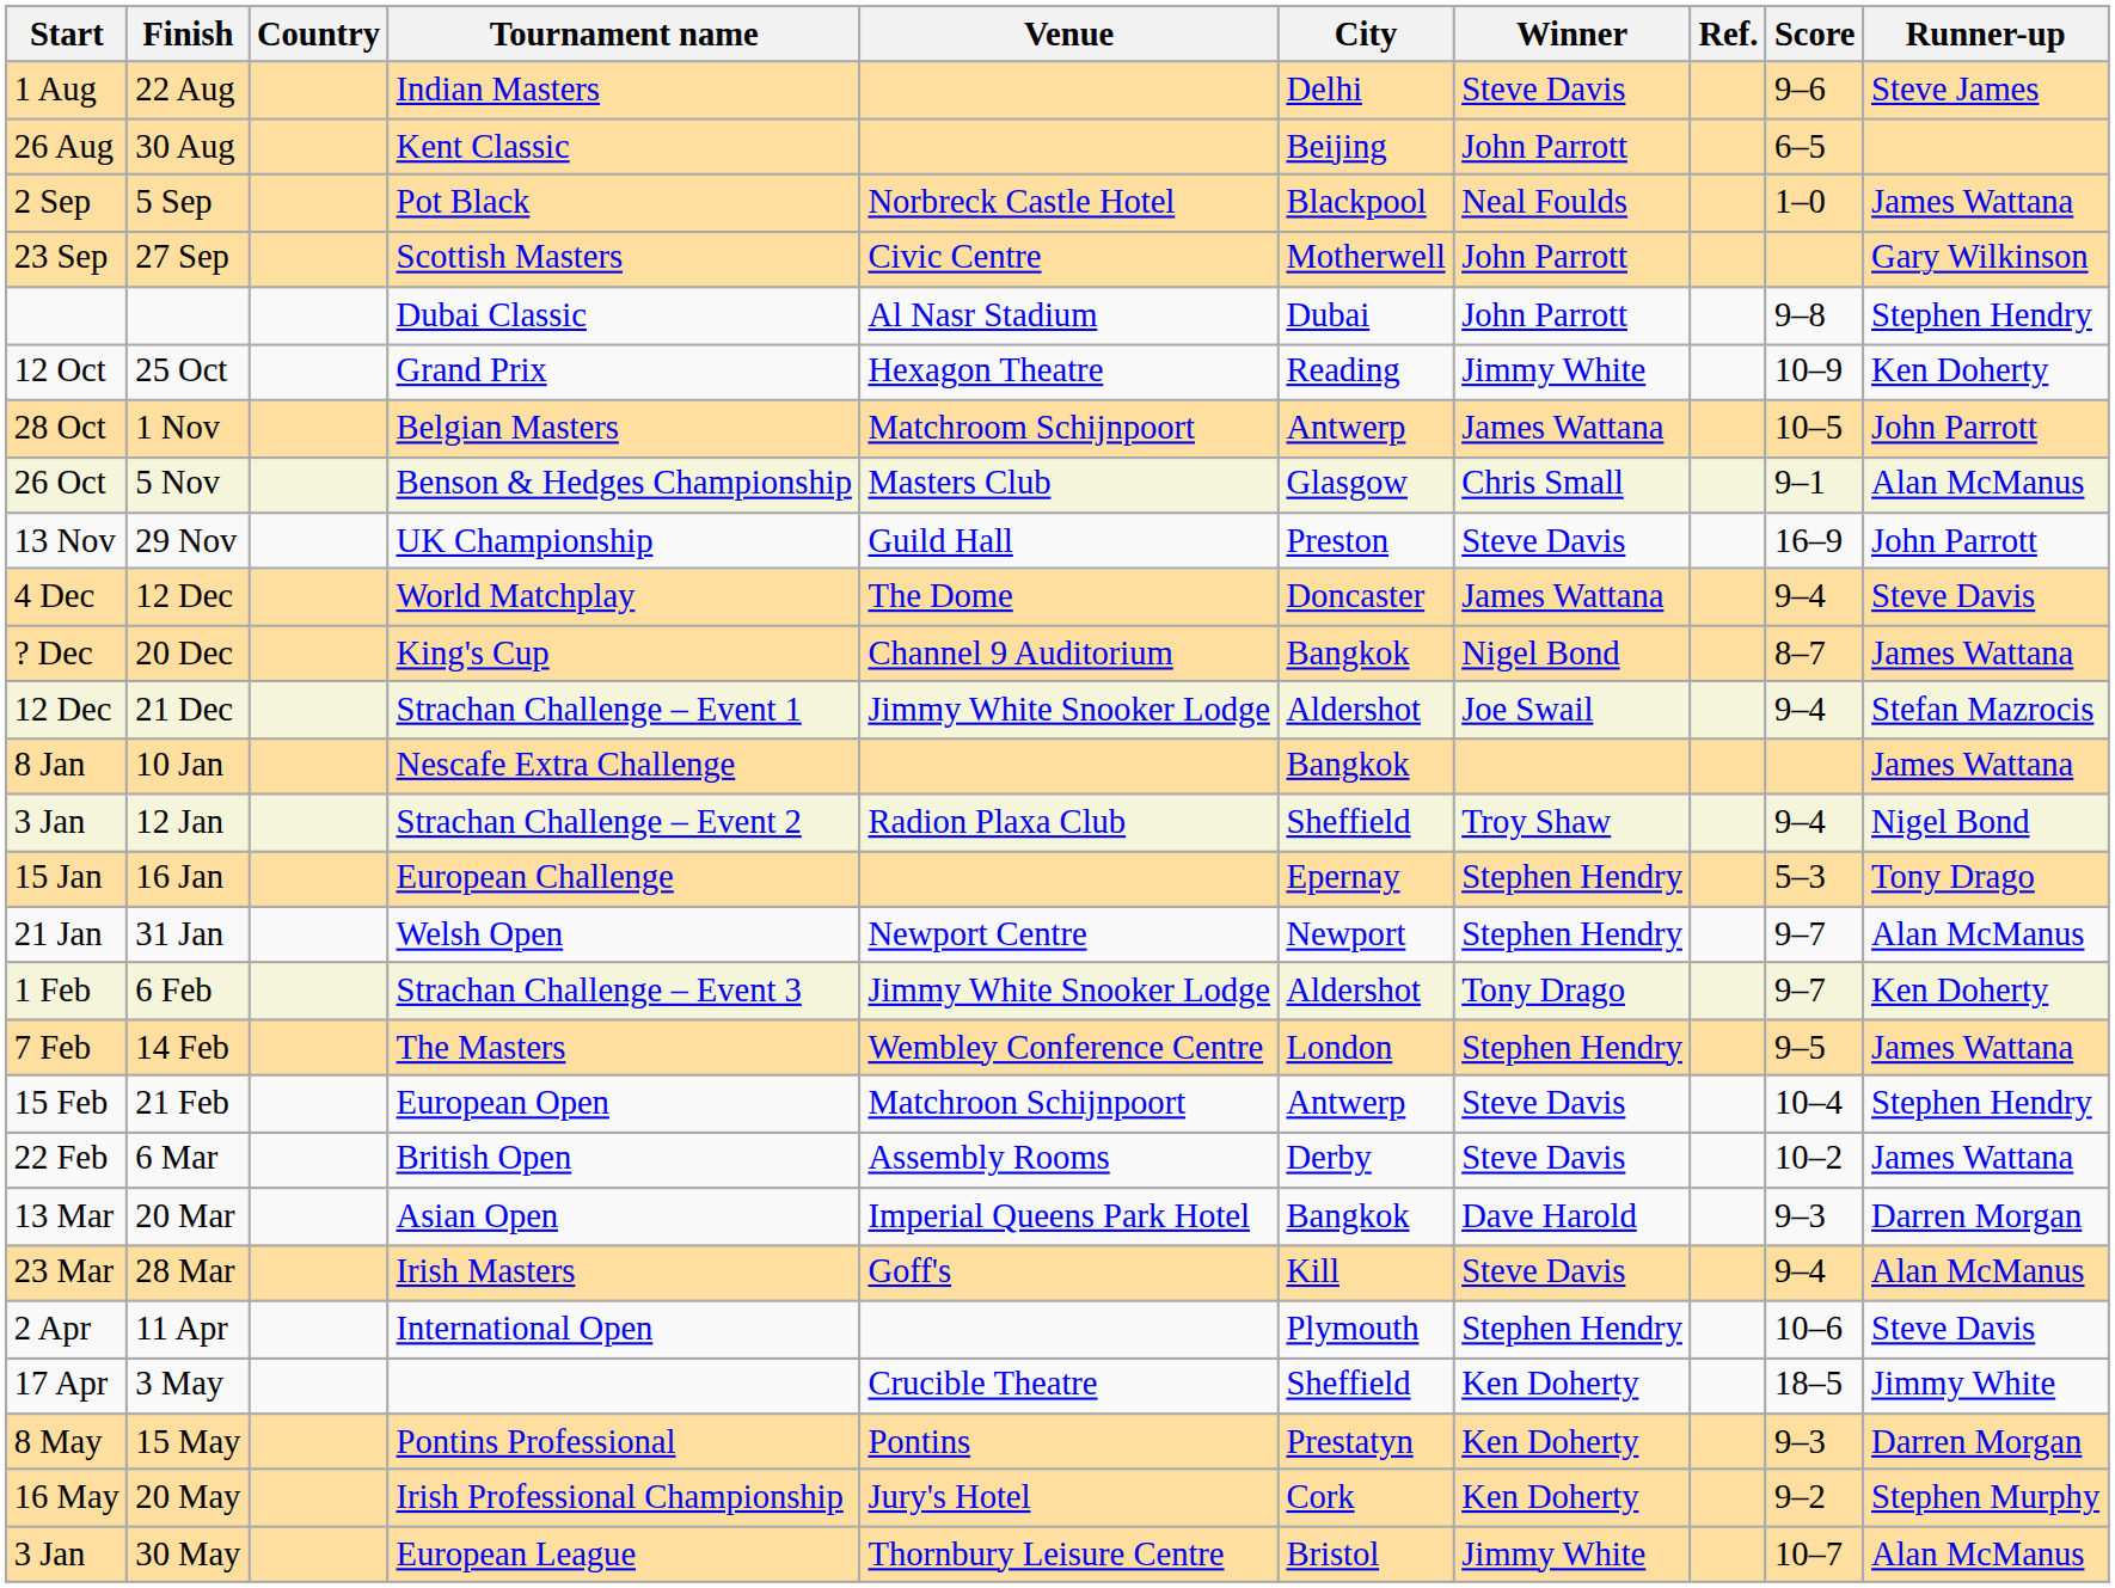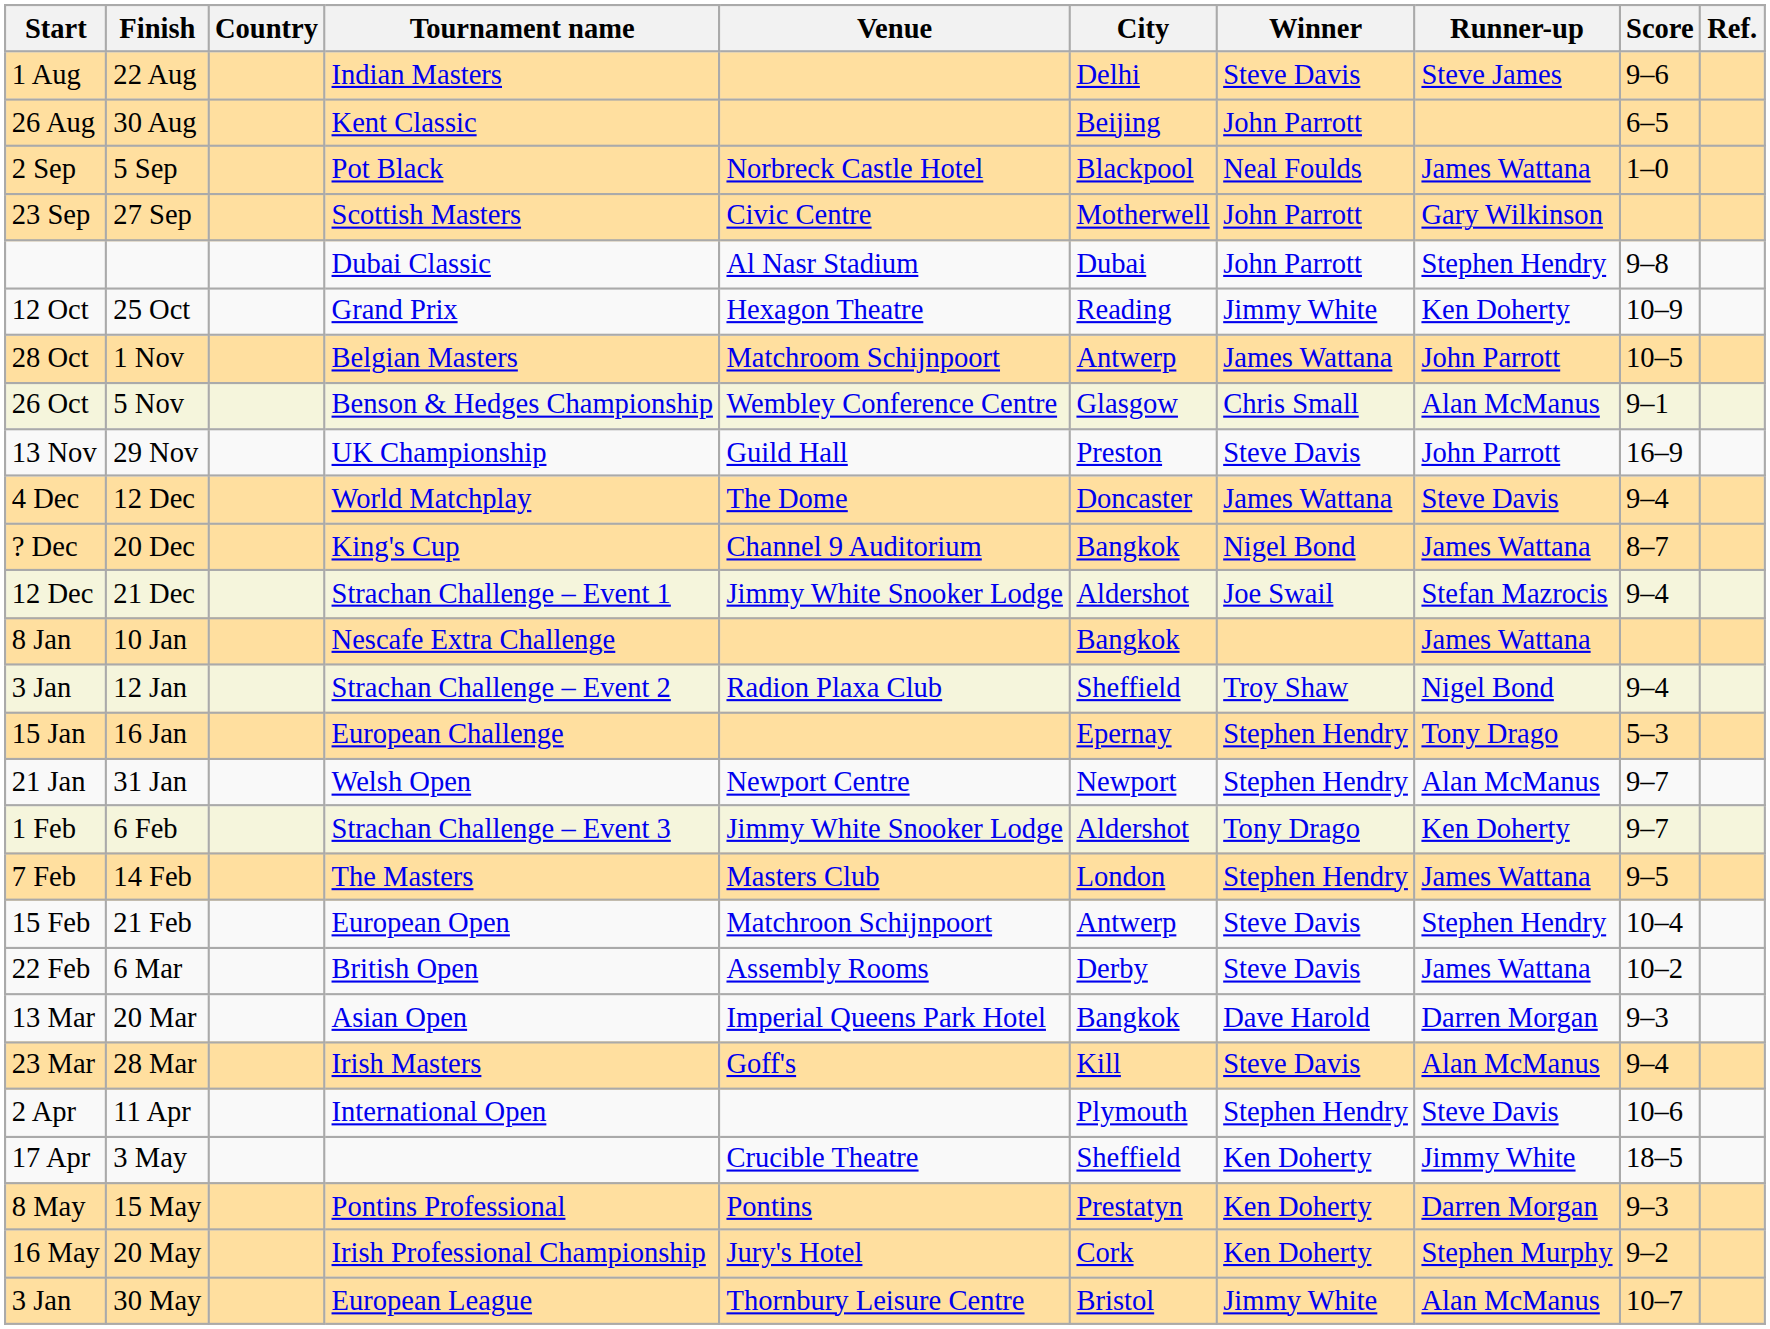columns swapped: Runner-up <-> Ref.
5 Nov | Venue: Masters Club -> Wembley Conference Centre
14 Feb | Venue: Wembley Conference Centre -> Masters Club
